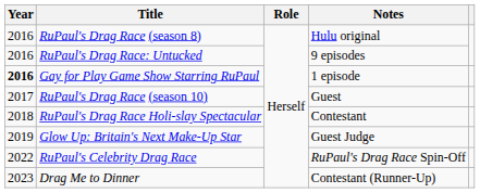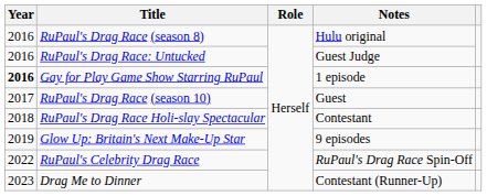RuPaul's Drag Race: Untucked | Notes: 9 episodes -> Guest Judge
Glow Up: Britain's Next Make-Up Star | Notes: Guest Judge -> 9 episodes
